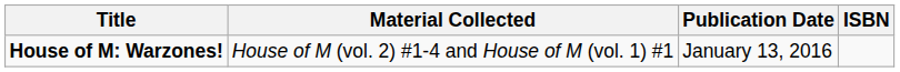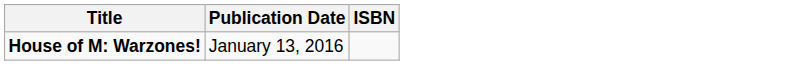- column: Material Collected | House of M (vol. 2) #1-4 and House of M (vol. 1) #1
